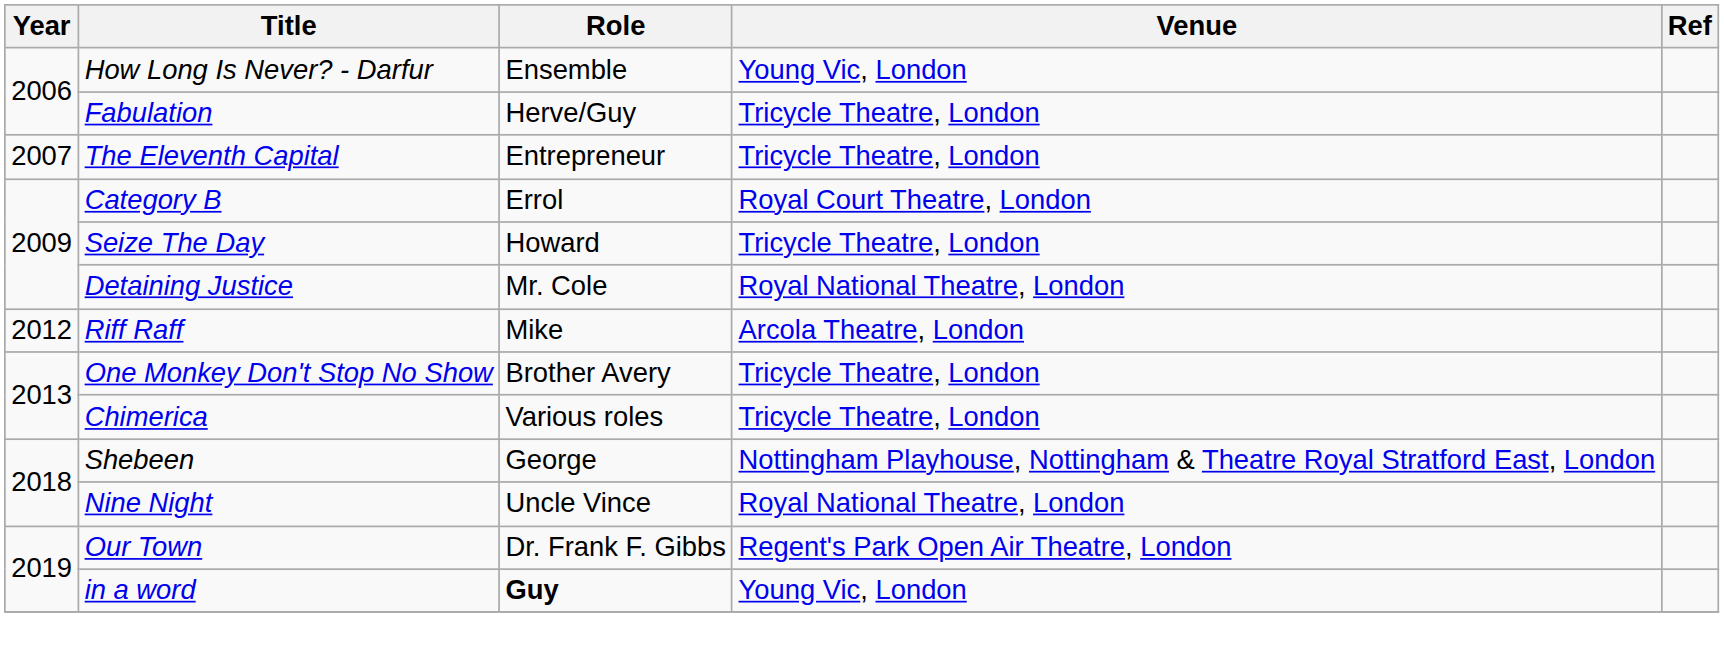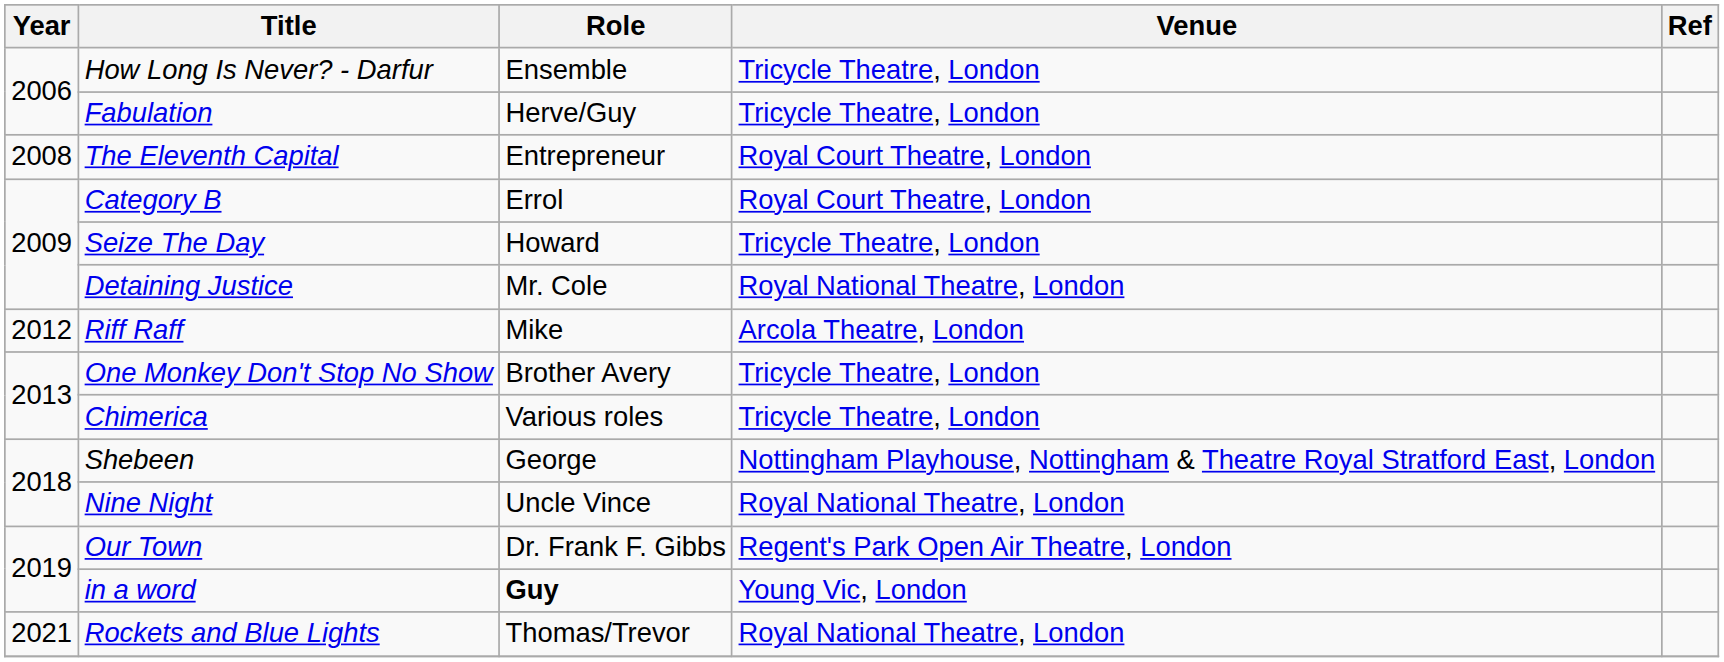How Long Is Never? - Darfur | Venue: Young Vic, London -> Tricycle Theatre, London
The Eleventh Capital | Year: 2007 -> 2008
The Eleventh Capital | Venue: Tricycle Theatre, London -> Royal Court Theatre, London
+ row: 2021 | Rockets and Blue Lights | Thomas/Trevor | Royal National Theatre, London
